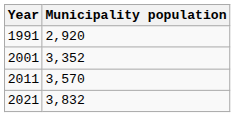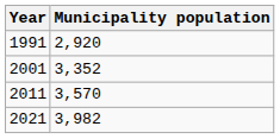2021 | Municipality population: 3,832 -> 3,982
